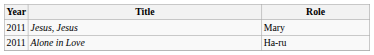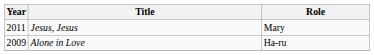Alone in Love | Year: 2011 -> 2009
